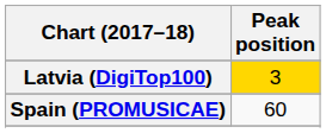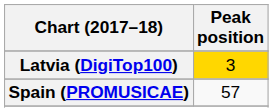Spain (PROMUSICAE) | Peak position: 60 -> 57
